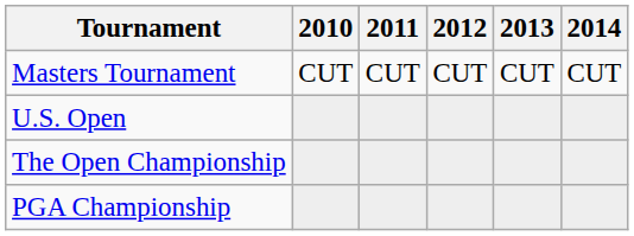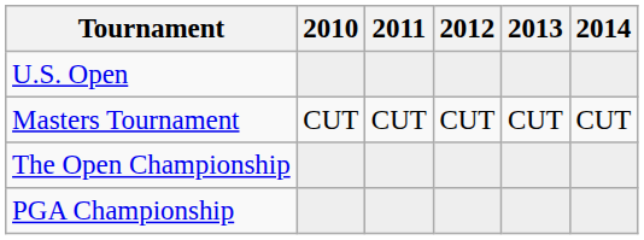rows swapped: Masters Tournament <-> U.S. Open
